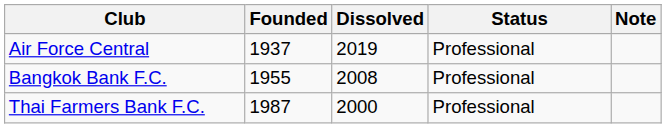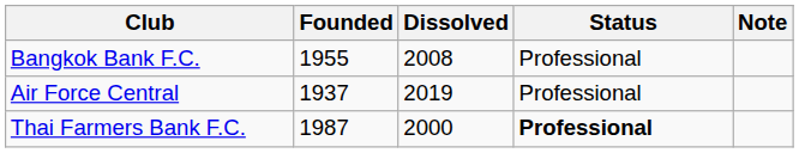rows swapped: Air Force Central <-> Bangkok Bank F.C.
Thai Farmers Bank F.C. | Status: normal -> bold
